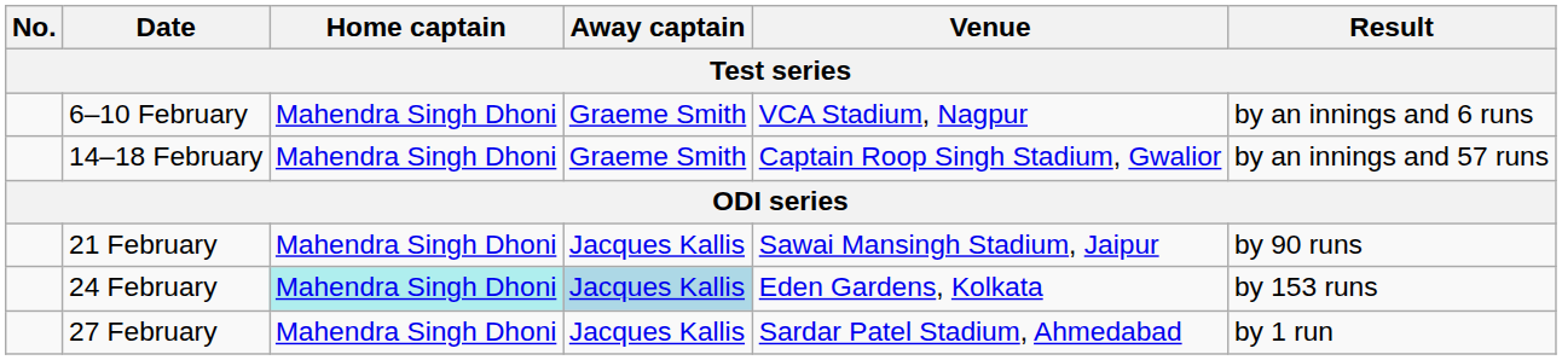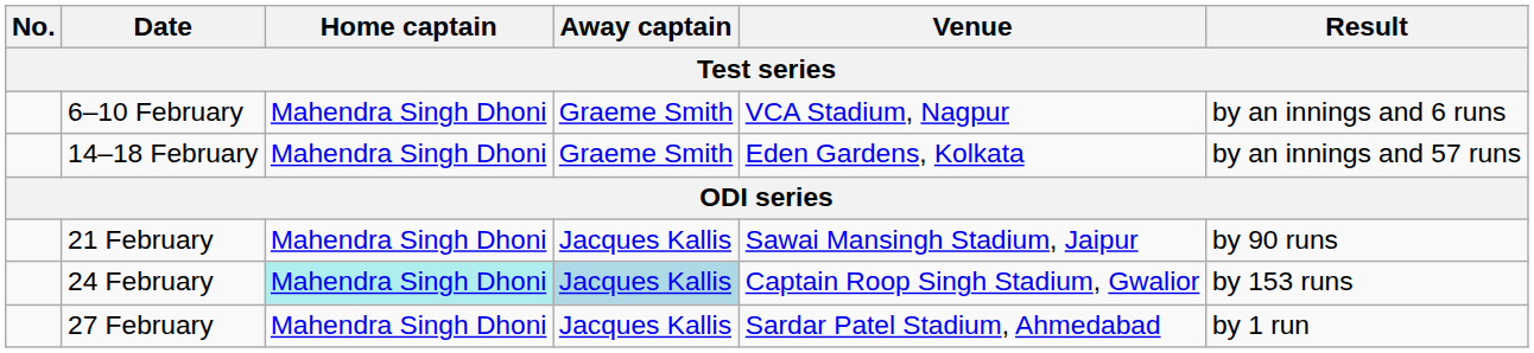14–18 February | Venue: Captain Roop Singh Stadium, Gwalior -> Eden Gardens, Kolkata
24 February | Venue: Eden Gardens, Kolkata -> Captain Roop Singh Stadium, Gwalior
